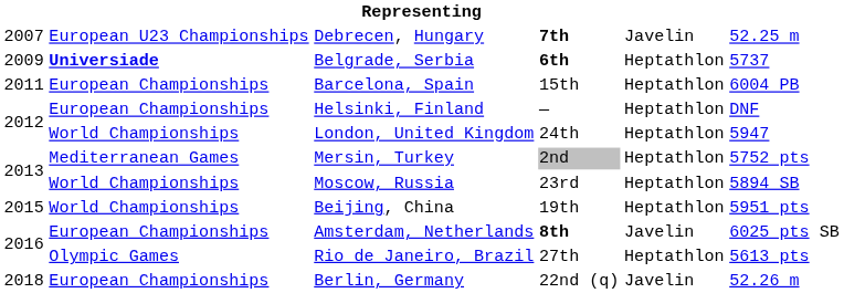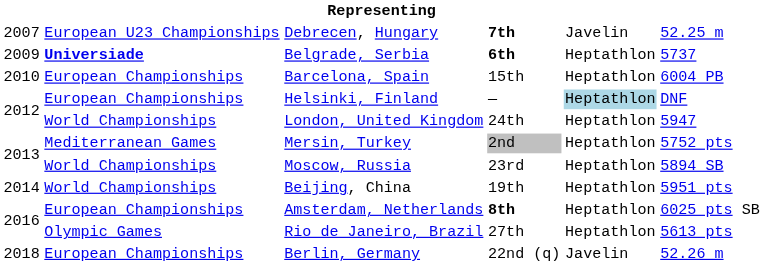Barcelona, Spain | column 1: 2011 -> 2010
Helsinki, Finland | column 5: no background -> lightblue background
Beijing, China | column 1: 2015 -> 2014
Amsterdam, Netherlands | column 5: Javelin -> Heptathlon
